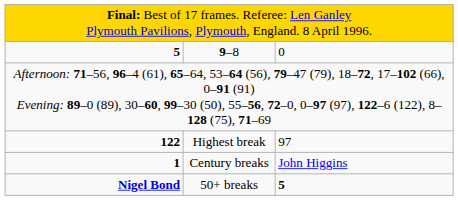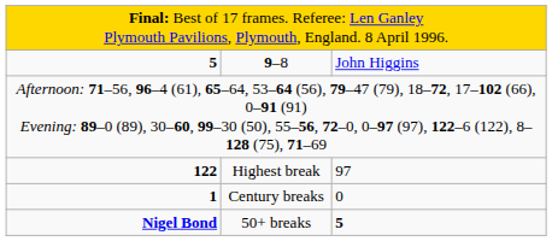9–8 | column 3: 0 -> John Higgins
Century breaks | column 3: John Higgins -> 0
